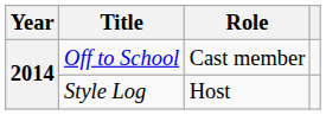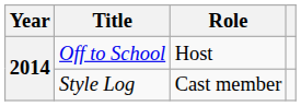Off to School | Role: Cast member -> Host
Style Log | Role: Host -> Cast member
